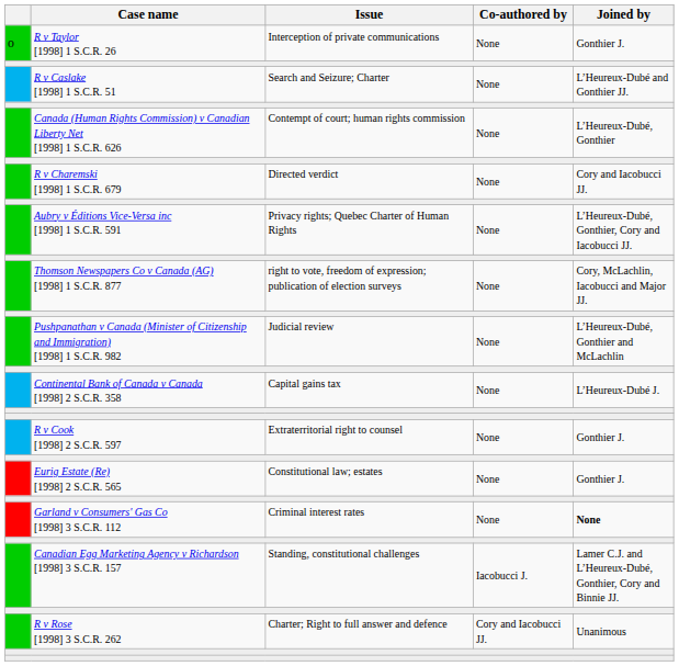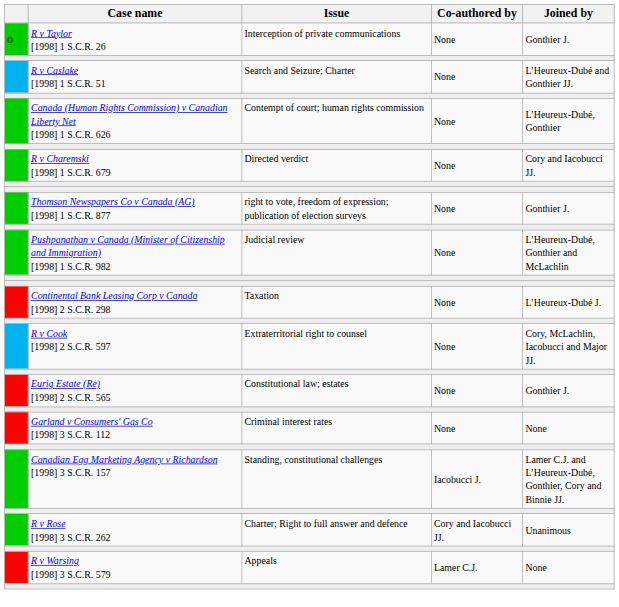- row: Aubry v Éditions Vice-Versa inc [1998] 1 S.C.R. 591 | Privacy rights; Quebec Charter of Human Rights | None | L’Heureux‑Dubé, Gonthier, Cory and Iacobucci JJ.
Thomson Newspapers Co v Canada (AG) [1998] 1 S.C.R. 877 | Joined by: Cory, McLachlin, Iacobucci and Major JJ. -> Gonthier J.
- row: Continental Bank of Canada v Canada [1998] 2 S.C.R. 358 | Capital gains tax | None | L’Heureux-Dubé J.
+ row: Continental Bank Leasing Corp v Canada [1998] 2 S.C.R. 298 | Taxation | None | L’Heureux-Dubé J.
R v Cook [1998] 2 S.C.R. 597 | Joined by: Gonthier J. -> Cory, McLachlin, Iacobucci and Major JJ.
Garland v Consumers' Gas Co [1998] 3 S.C.R. 112 | Joined by: bold -> normal
+ row: R v Warsing [1998] 3 S.C.R. 579 | Appeals | Lamer C.J. | None
